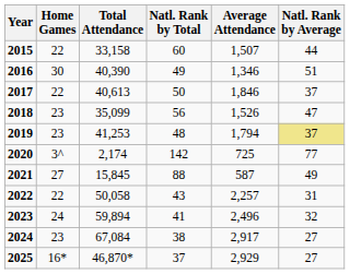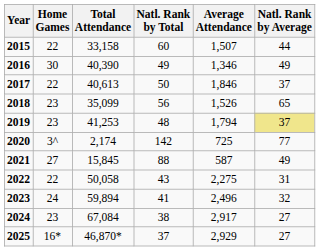2016 | Natl. Rank by Average: 51 -> 49
2018 | Natl. Rank by Average: 47 -> 65
2022 | Average Attendance: 2,257 -> 2,275
